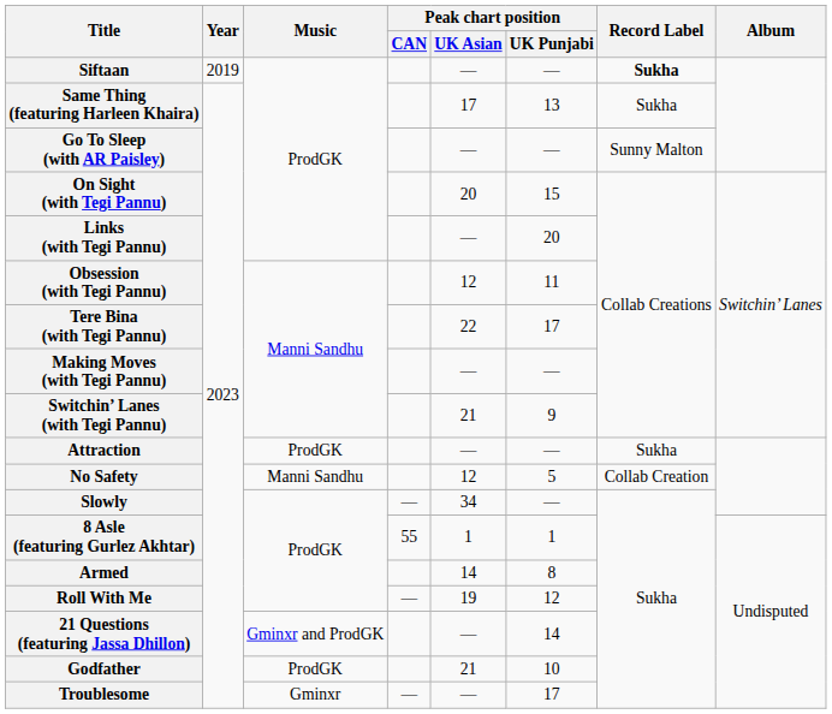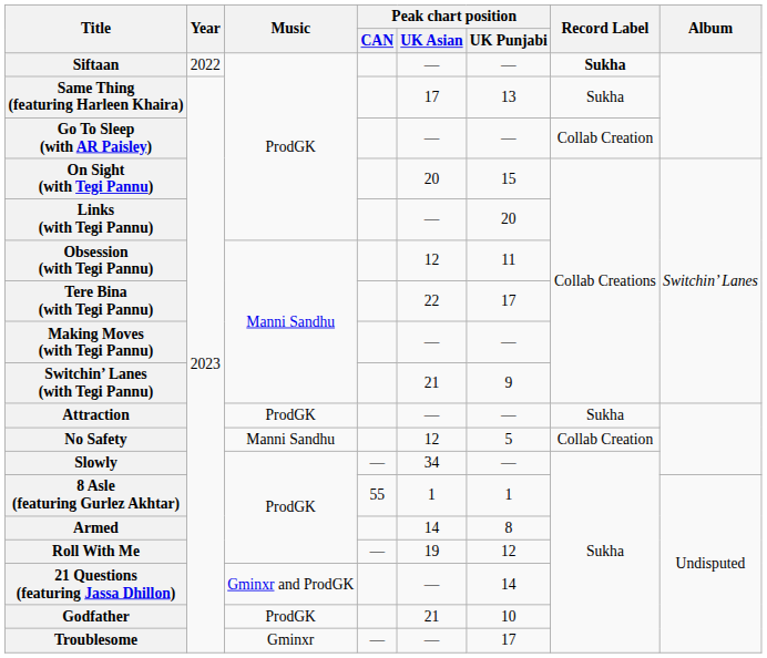Siftaan | Year: 2019 -> 2022
Go To Sleep (with AR Paisley) | Record Label: Sunny Malton -> Collab Creation
